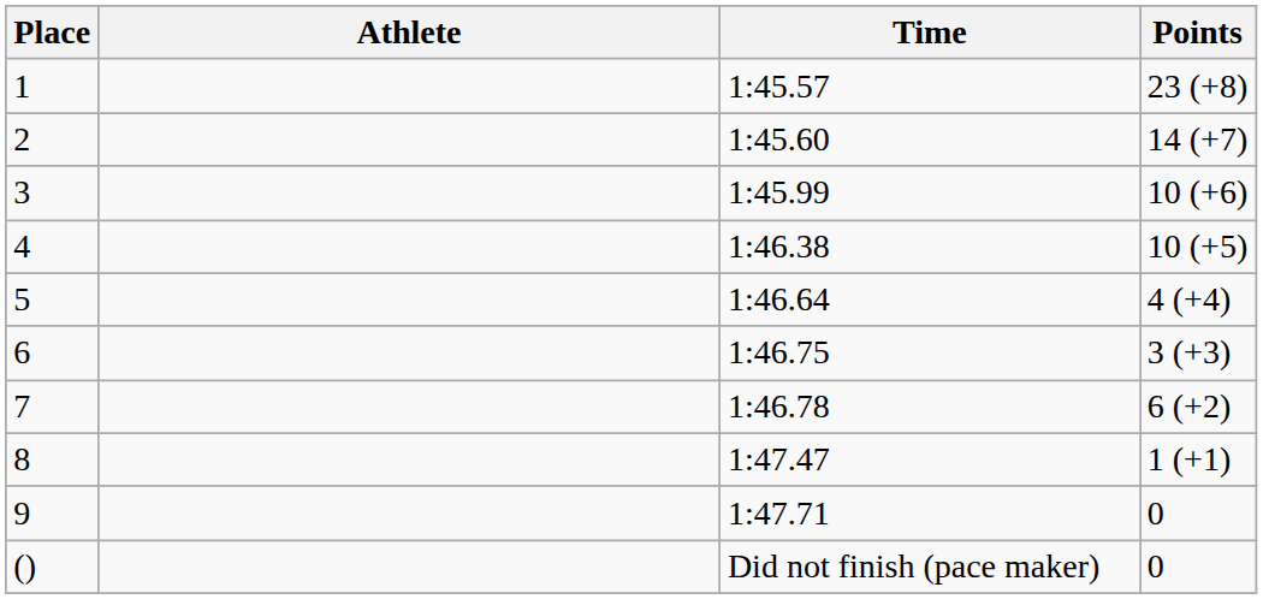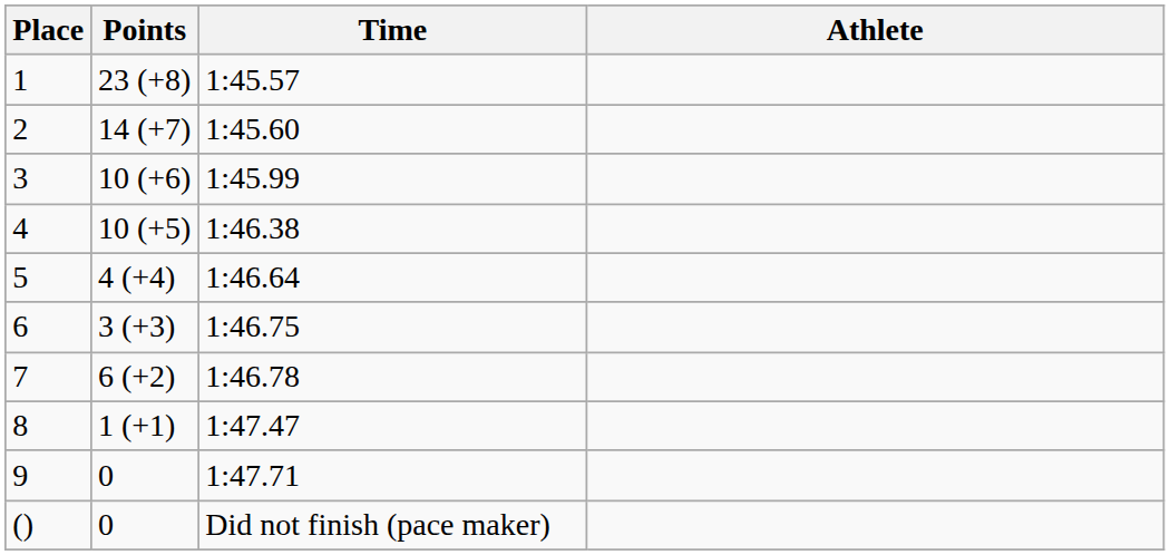columns swapped: Athlete <-> Points
